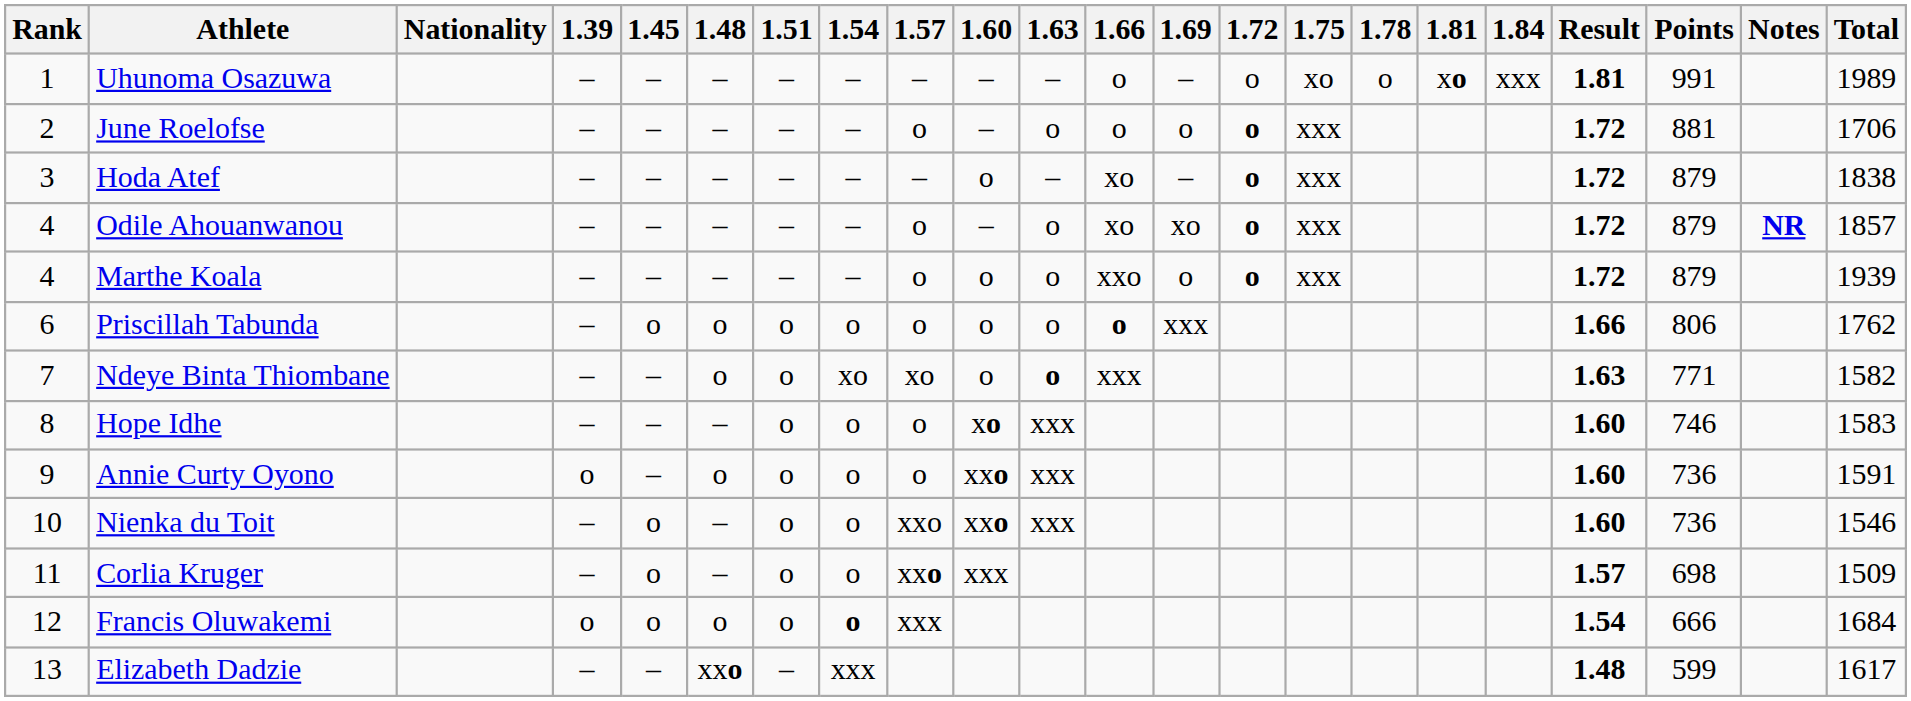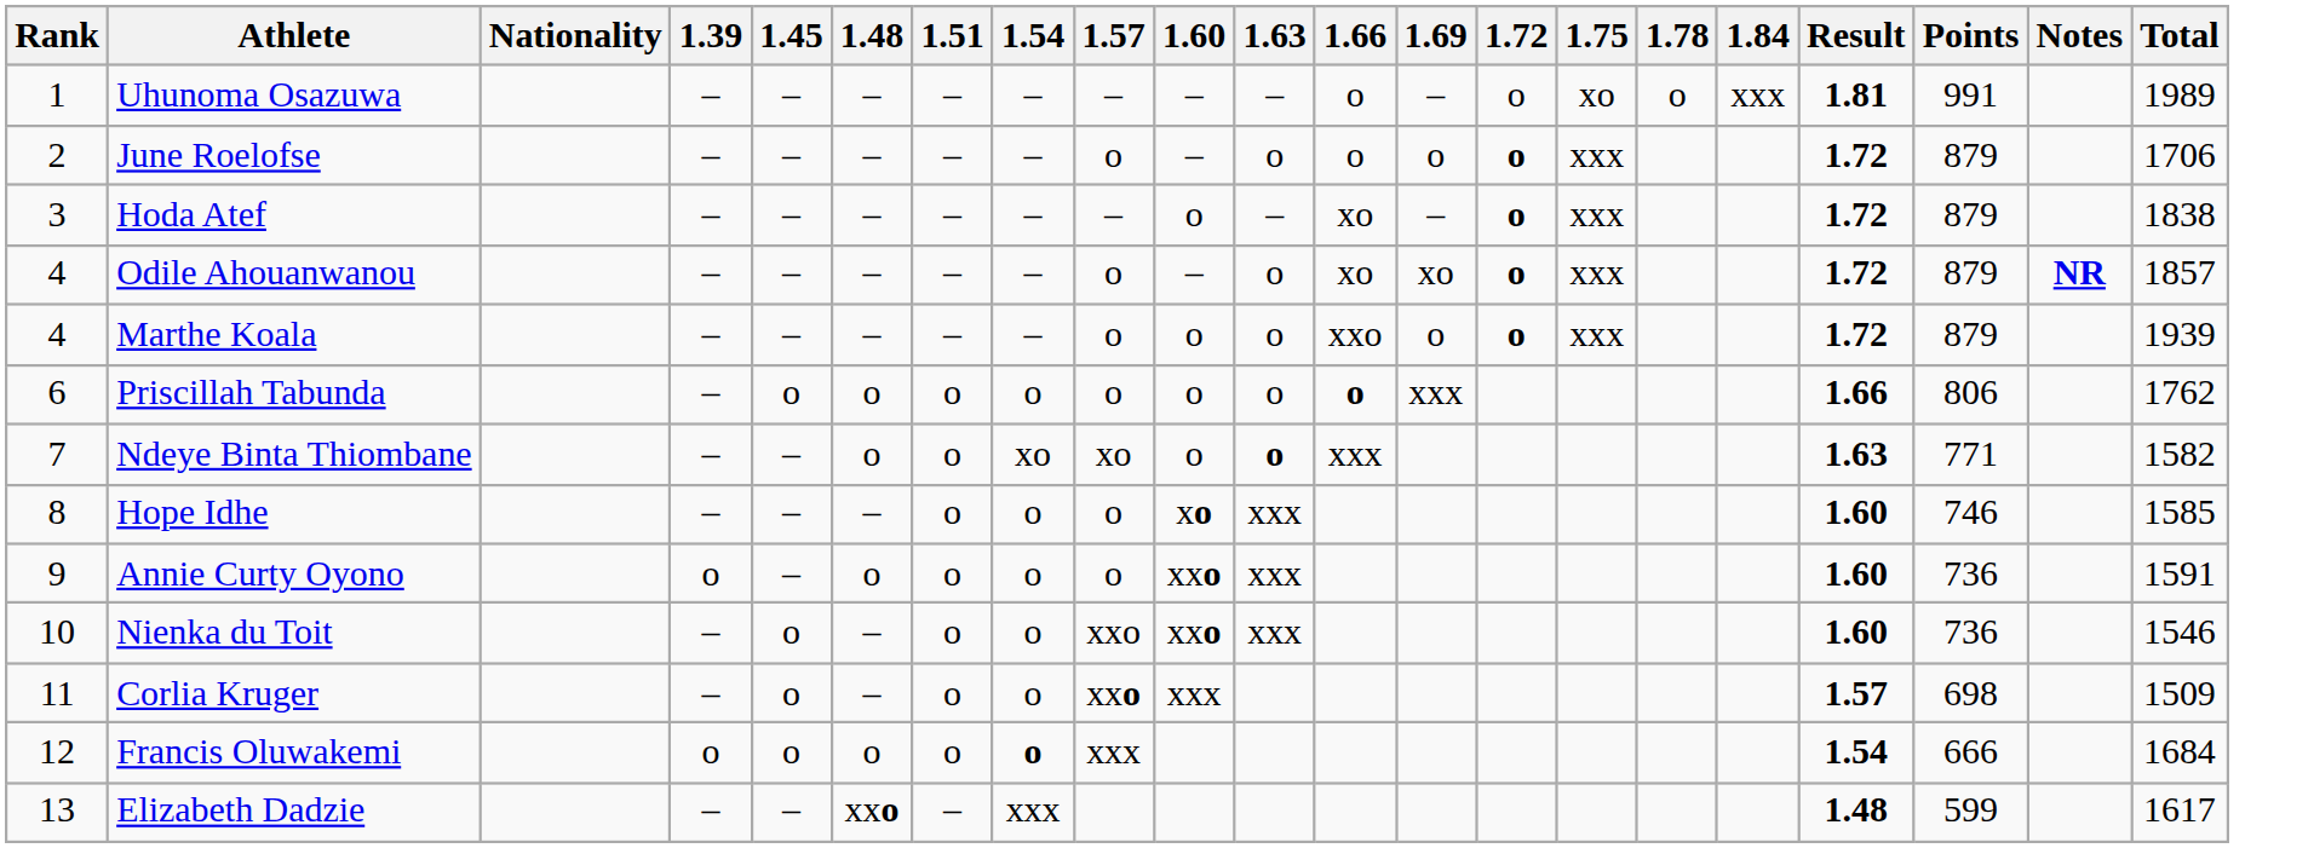- column: 1.81 | xo
June Roelofse | Points: 881 -> 879
Hope Idhe | Total: 1583 -> 1585
